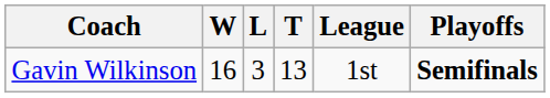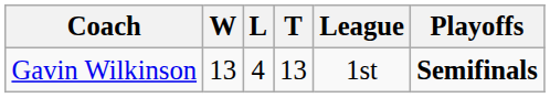Gavin Wilkinson | W: 16 -> 13
Gavin Wilkinson | L: 3 -> 4
